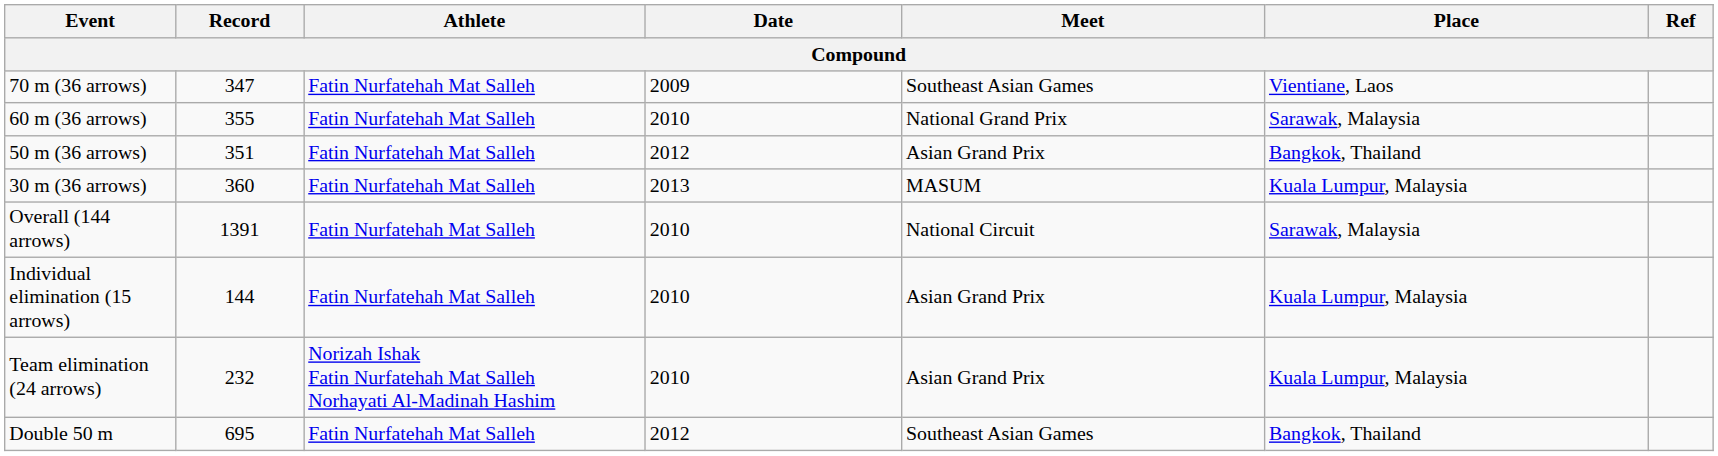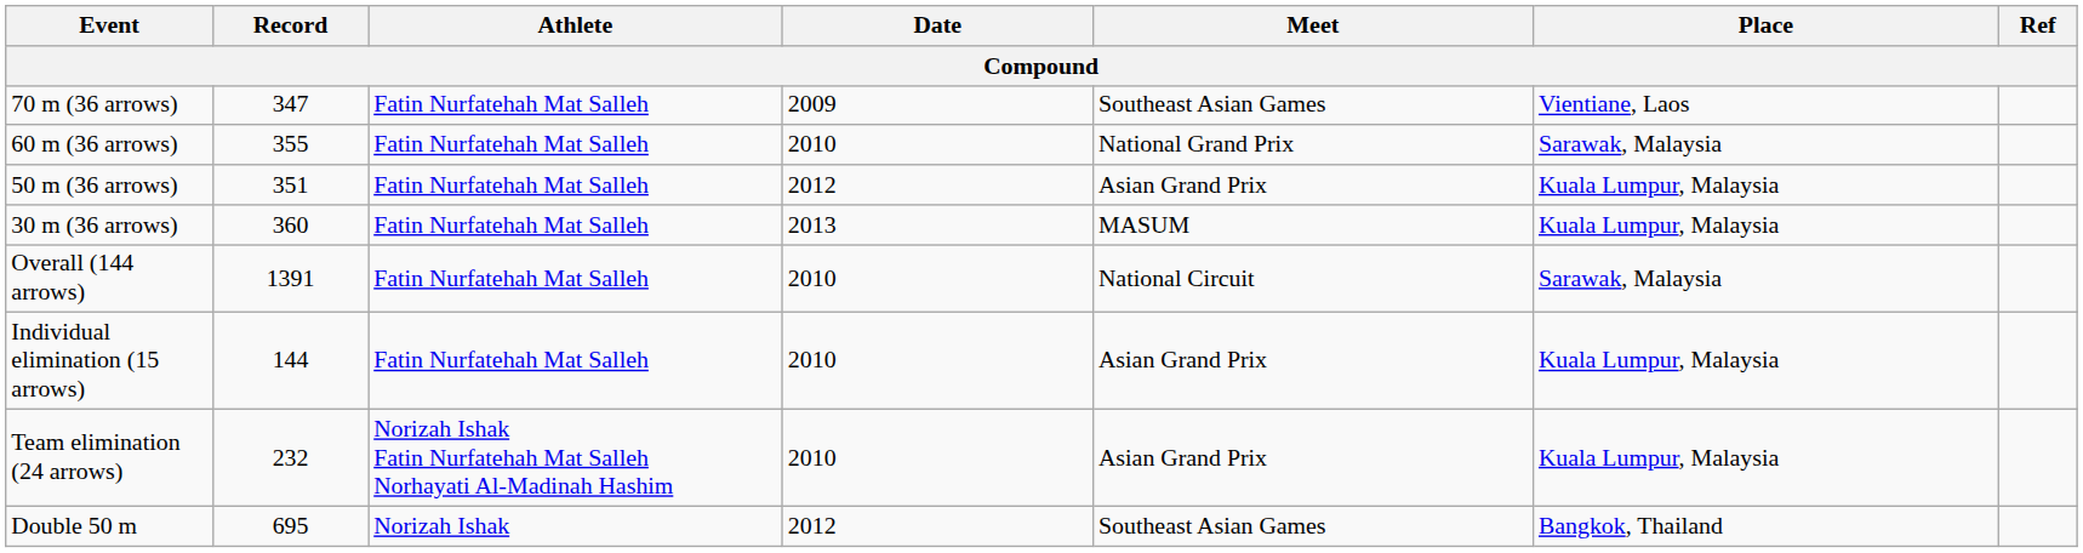50 m (36 arrows) | Place: Bangkok, Thailand -> Kuala Lumpur, Malaysia
Double 50 m | Athlete: Fatin Nurfatehah Mat Salleh -> Norizah Ishak
